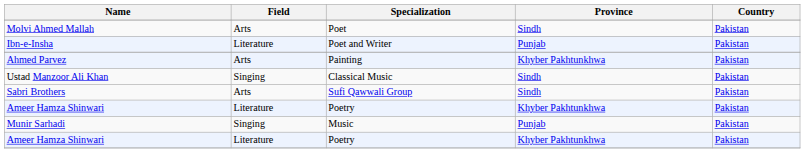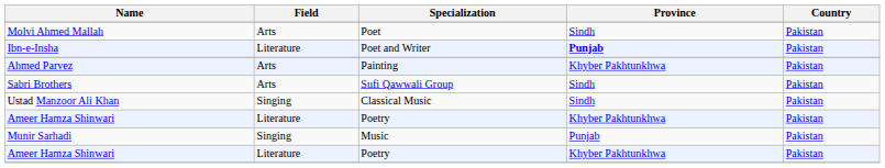Ibn-e-Insha | Province: normal -> bold
rows swapped: Ustad Manzoor Ali Khan <-> Sabri Brothers
